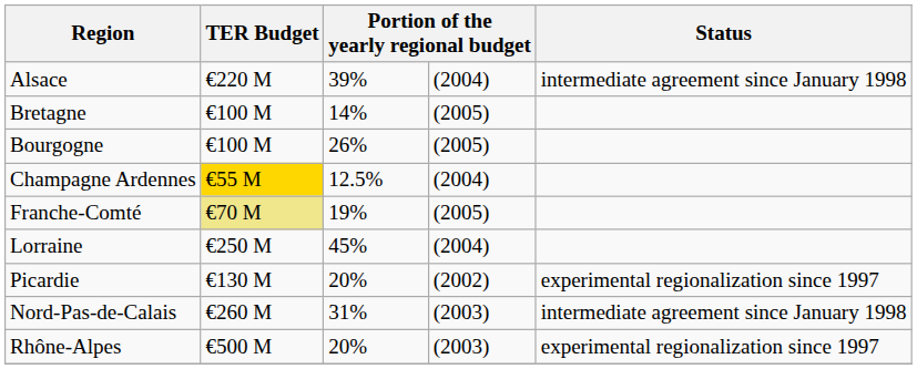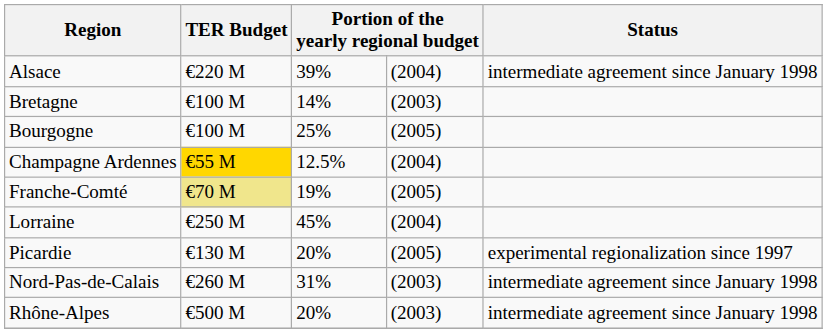Bretagne | column 4: (2005) -> (2003)
Bourgogne | column 3: 26% -> 25%
Picardie | column 4: (2002) -> (2005)
Rhône-Alpes | Status: experimental regionalization since 1997 -> intermediate agreement since January 1998
